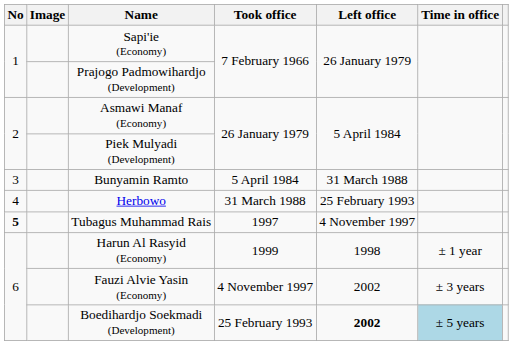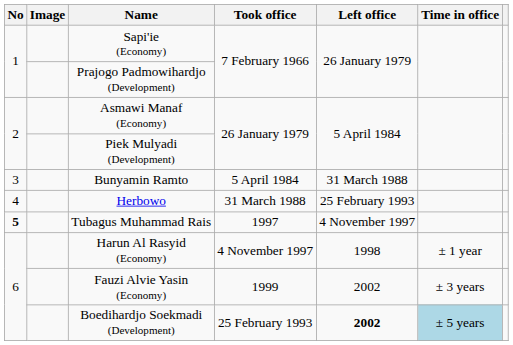Harun Al Rasyid (Economy) | Took office: 1999 -> 4 November 1997
Fauzi Alvie Yasin (Economy) | Took office: 4 November 1997 -> 1999
